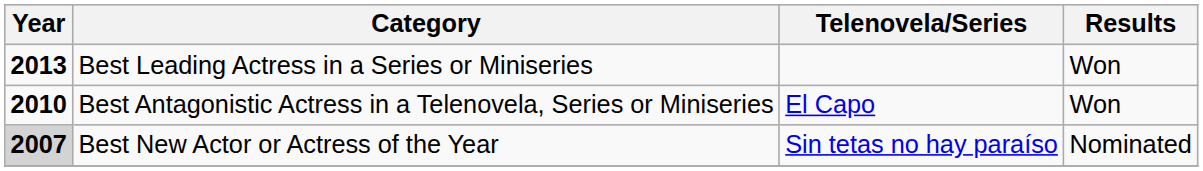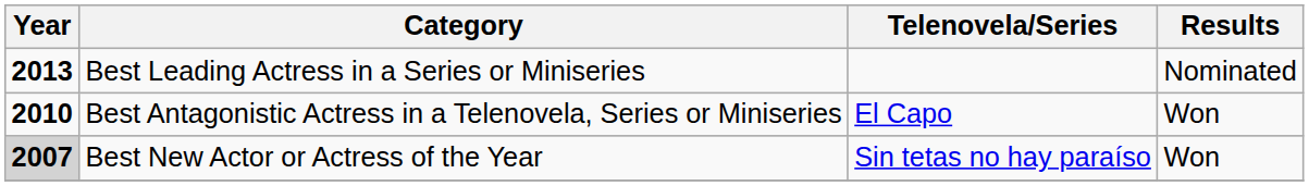Best Leading Actress in a Series or Miniseries | Results: Won -> Nominated
Best New Actor or Actress of the Year | Results: Nominated -> Won
